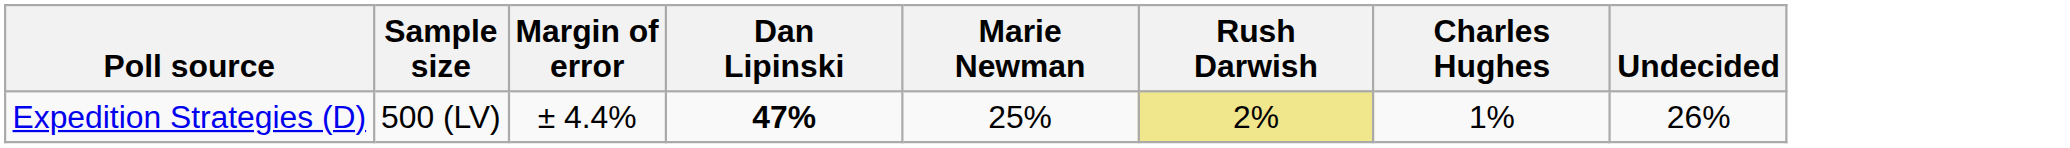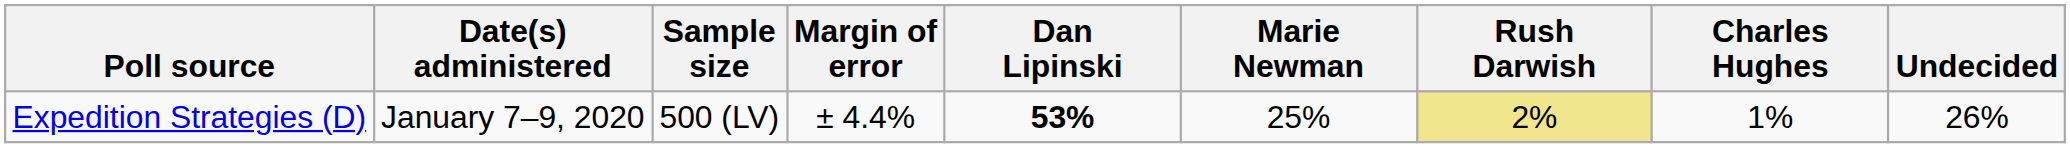+ column: Date(s) administered | January 7–9, 2020
Expedition Strategies (D) | Dan Lipinski: 47% -> 53%
